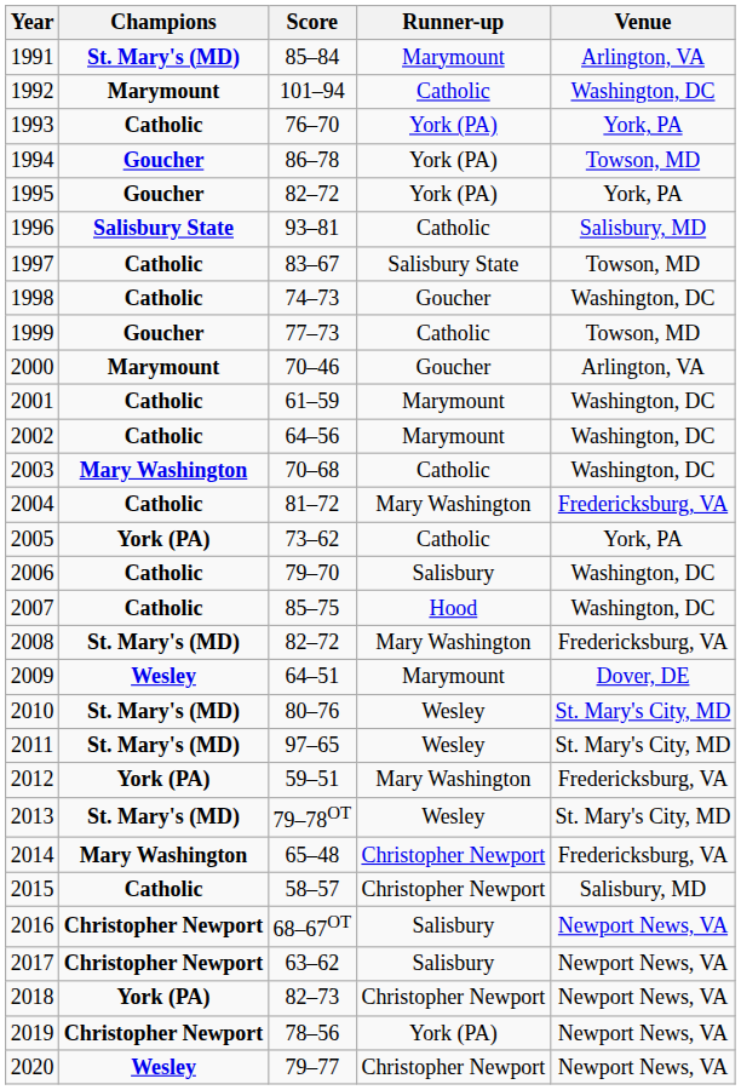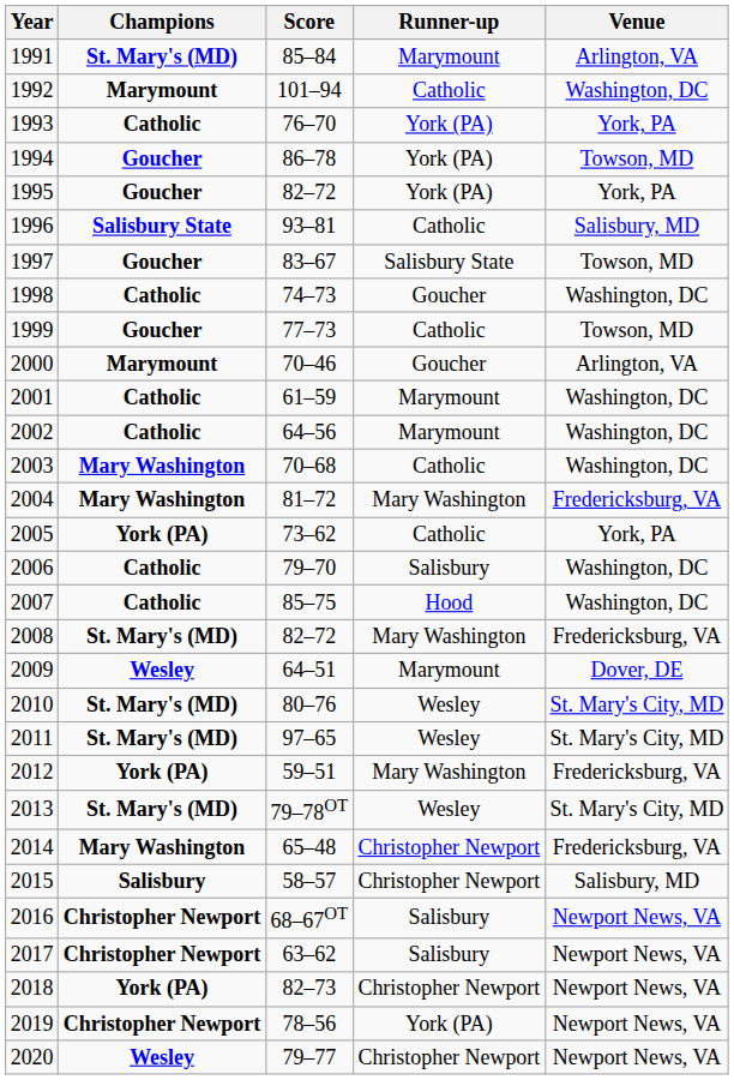1997 | Champions: Catholic -> Goucher
2004 | Champions: Catholic -> Mary Washington
2015 | Champions: Catholic -> Salisbury
